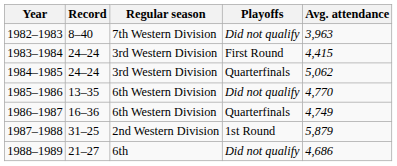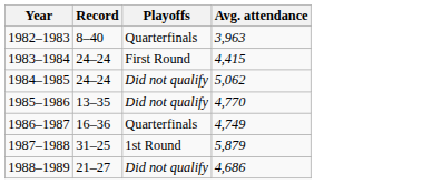- column: Regular season | 7th Western Division | 3rd Western Division | 3rd Western Division | 6th Western Division | 6th Western Division | 2nd Western Division | 6th
1982–1983 | Playoffs: Did not qualify -> Quarterfinals
1984–1985 | Playoffs: Quarterfinals -> Did not qualify
